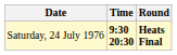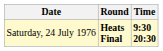columns swapped: Time <-> Round
